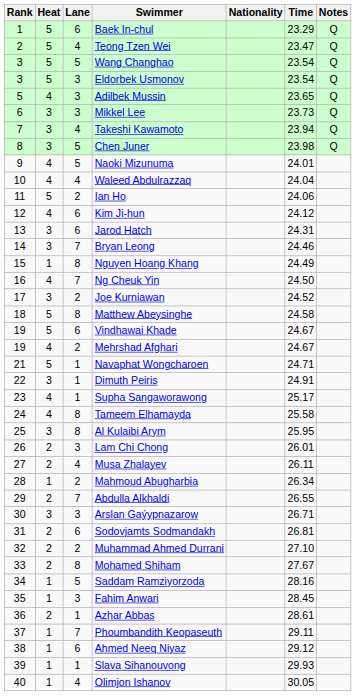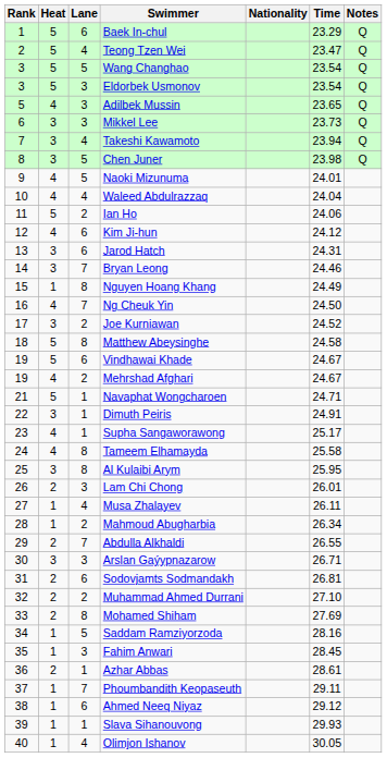Musa Zhalayev | Heat: 2 -> 1
Mohamed Shiham | Time: 27.67 -> 27.69
